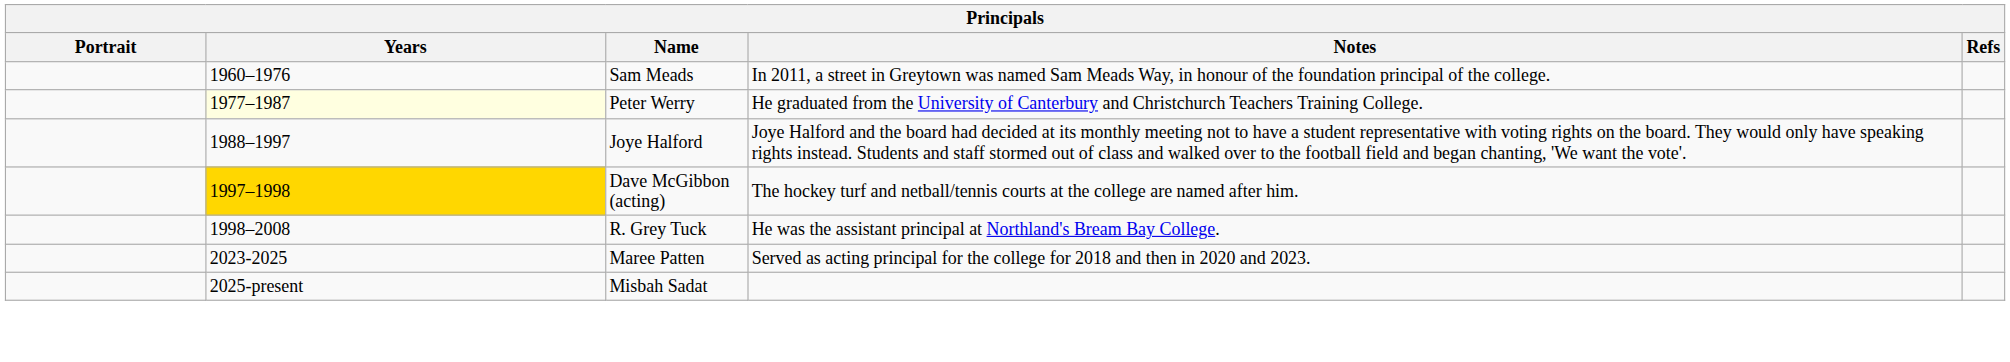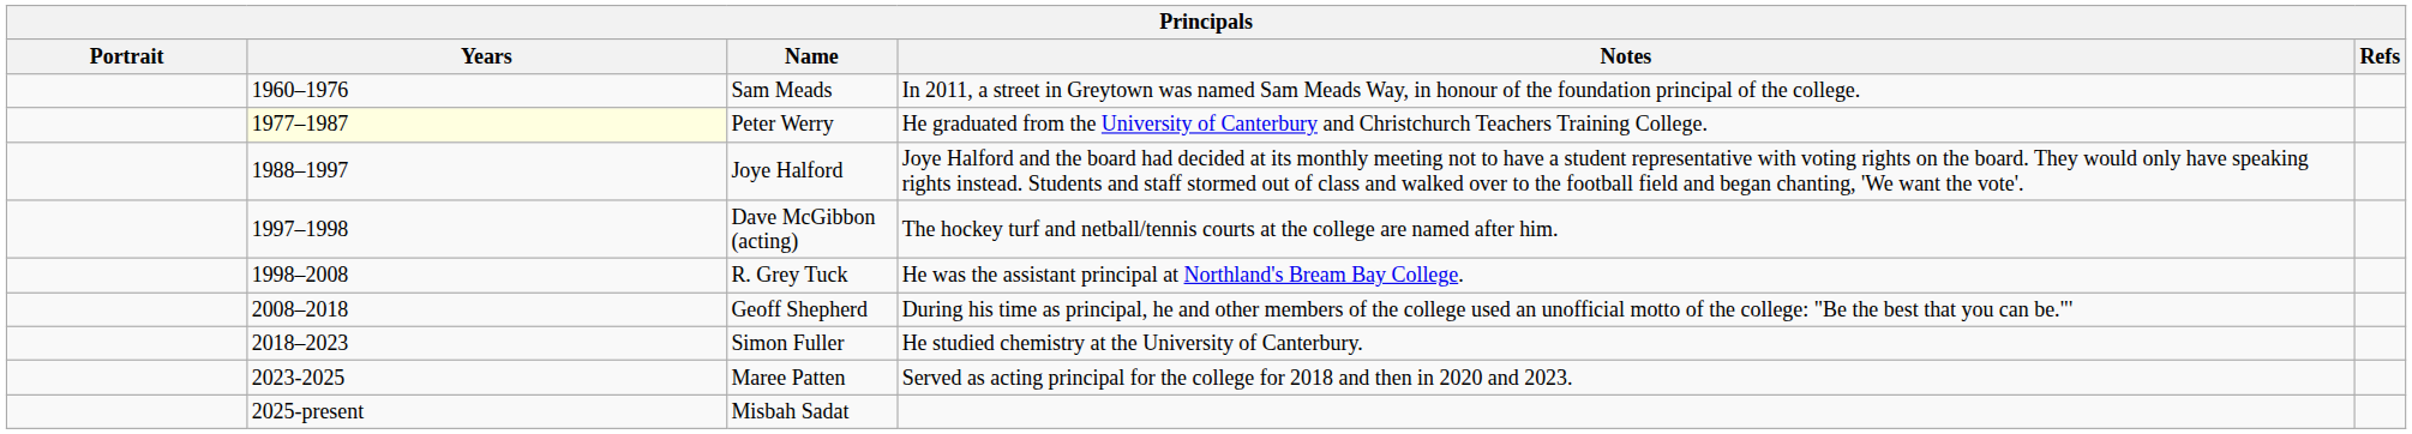Dave McGibbon (acting) | Years: gold background -> no background
+ row: 2008–2018 | Geoff Shepherd | During his time as principal, he and other members of the college used an unofficial motto of the college: "Be the best that you can be."'
+ row: 2018–2023 | Simon Fuller | He studied chemistry at the University of Canterbury.
